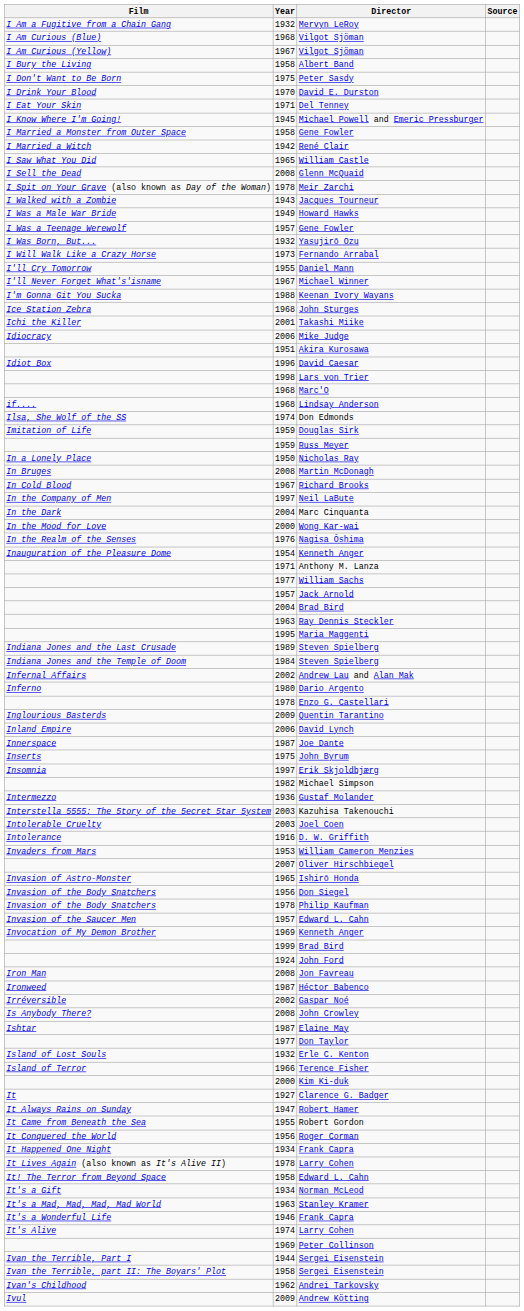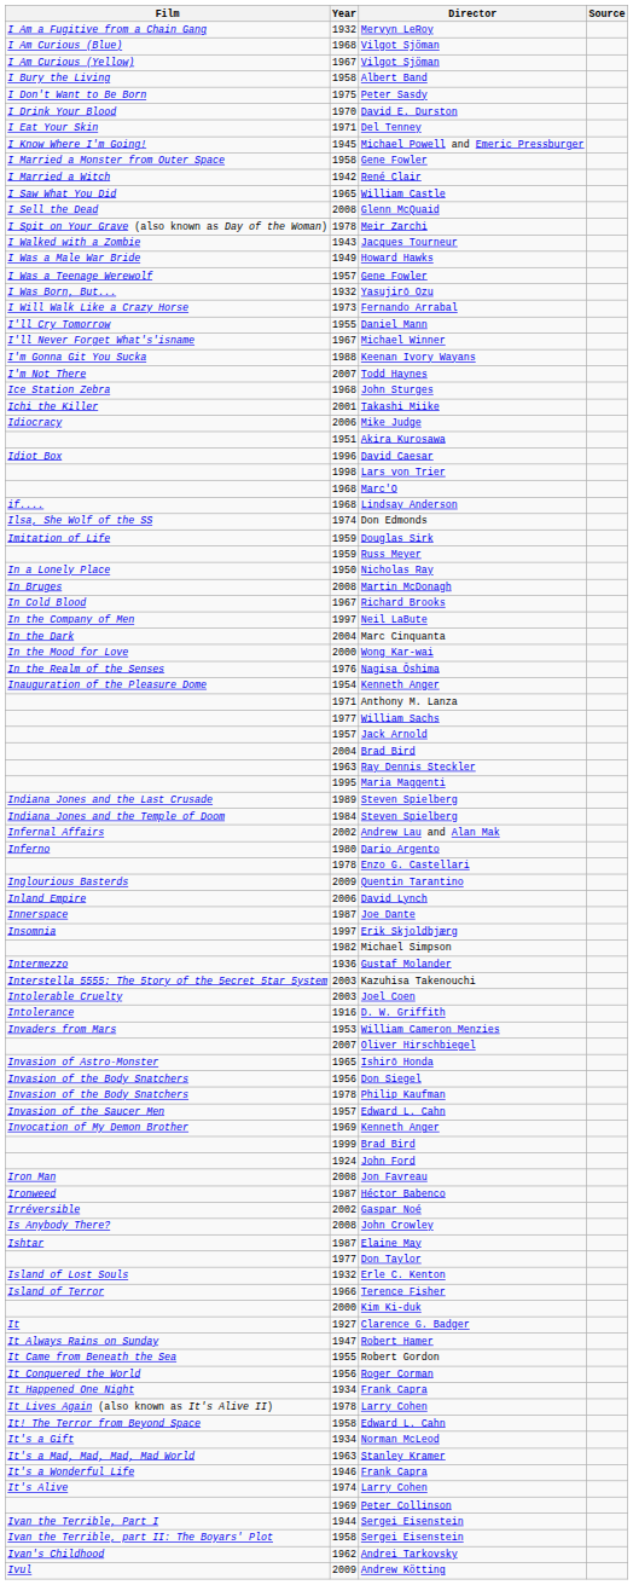+ row: I'm Not There | 2007 | Todd Haynes
- row: Inserts | 1975 | John Byrum
